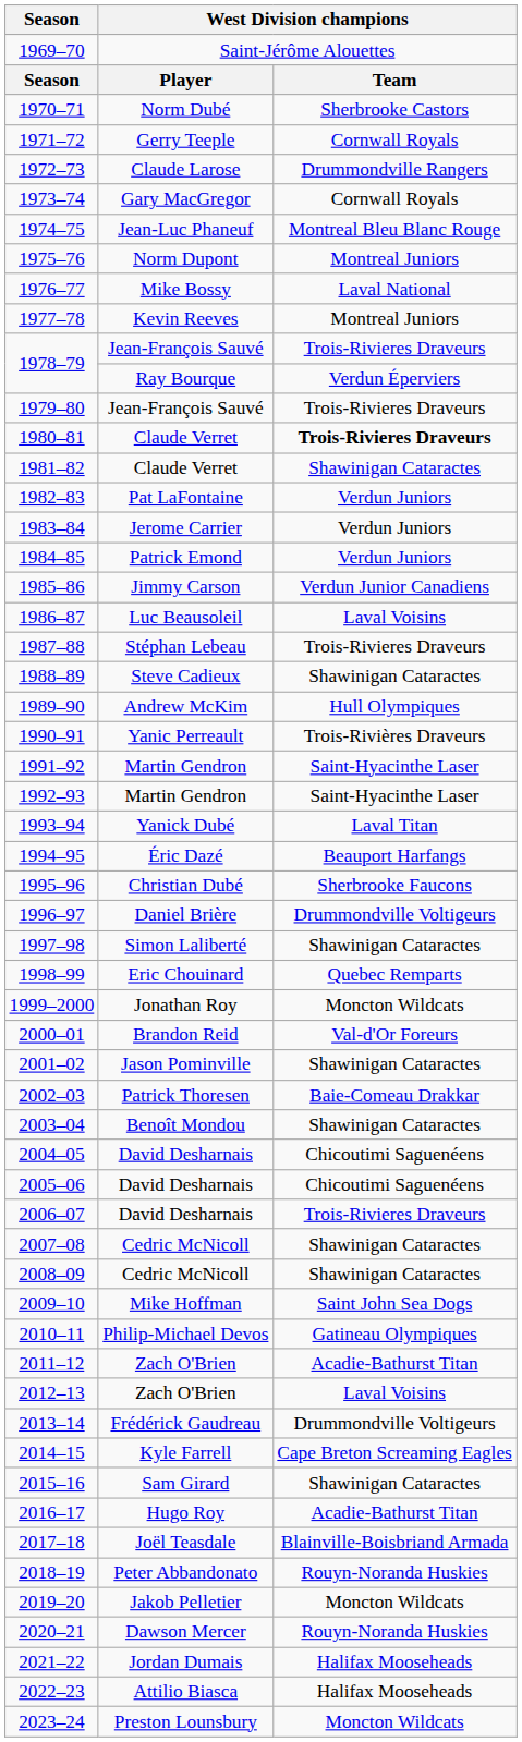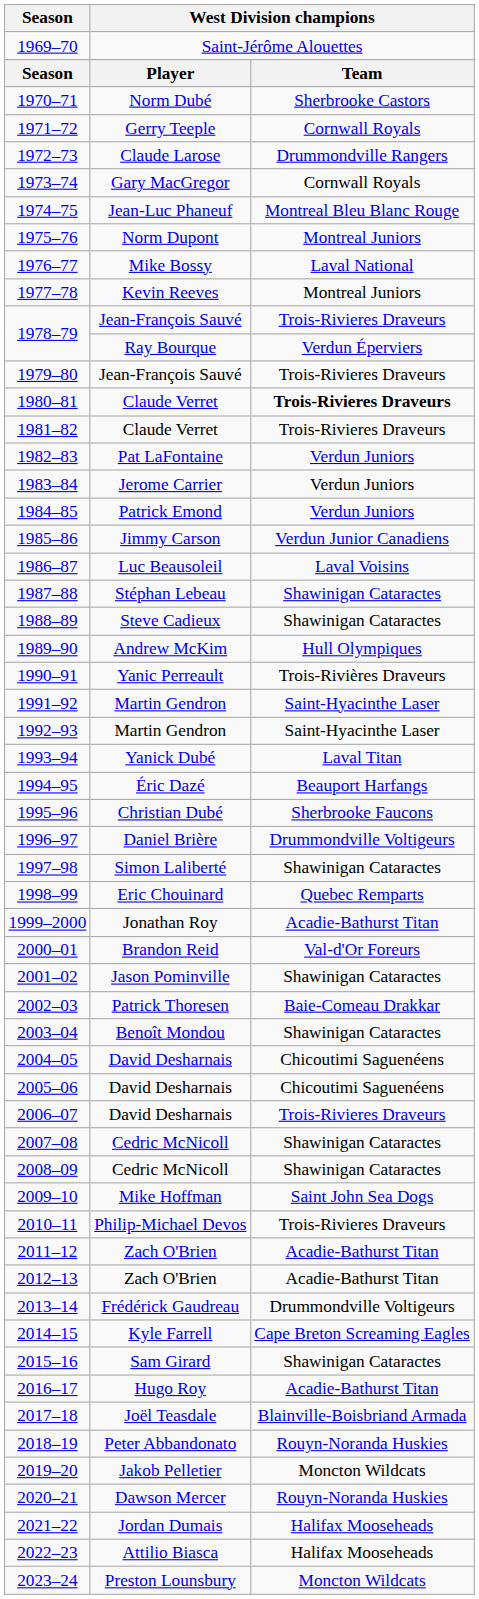1981–82 | column 3: Shawinigan Cataractes -> Trois-Rivieres Draveurs
1987–88 | column 3: Trois-Rivieres Draveurs -> Shawinigan Cataractes
1999–2000 | column 3: Moncton Wildcats -> Acadie-Bathurst Titan
2010–11 | column 3: Gatineau Olympiques -> Trois-Rivieres Draveurs
2012–13 | column 3: Laval Voisins -> Acadie-Bathurst Titan
